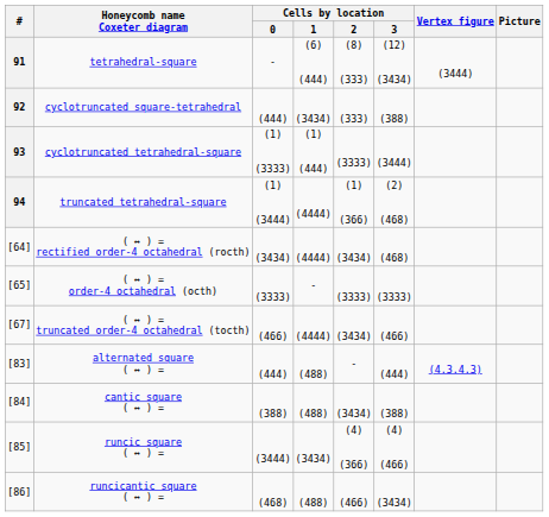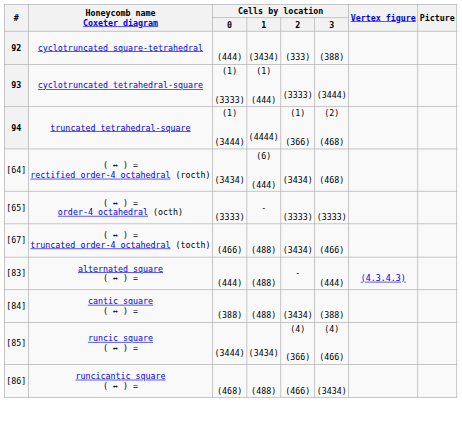- row: 91 | tetrahedral-square | - | (6) (444) | (8) (333) | (12) (3434) | (3444)
( ↔ ) = rectified order-4 octahedral (rocth) | Cells by location / 1: (4444) -> (6) (444)
( ↔ ) = truncated order-4 octahedral (tocth) | Cells by location / 1: (4444) -> (488)
